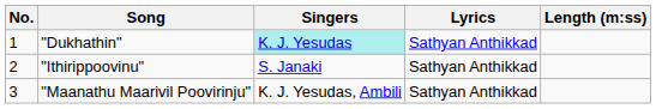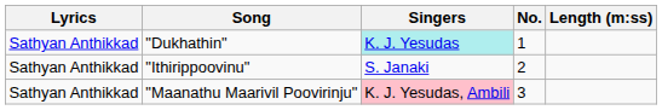columns swapped: No. <-> Lyrics
"Maanathu Maarivil Poovirinju" | Singers: no background -> pink background
